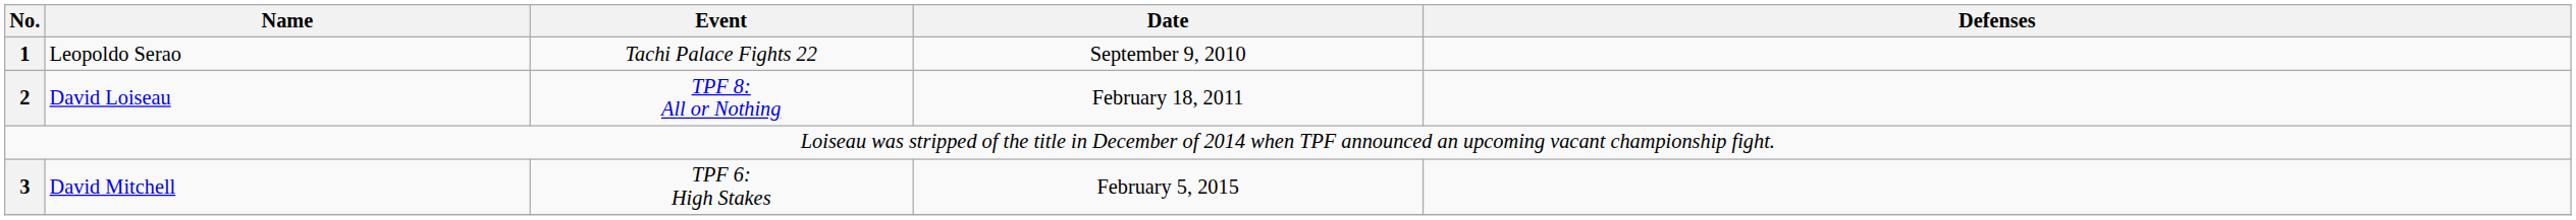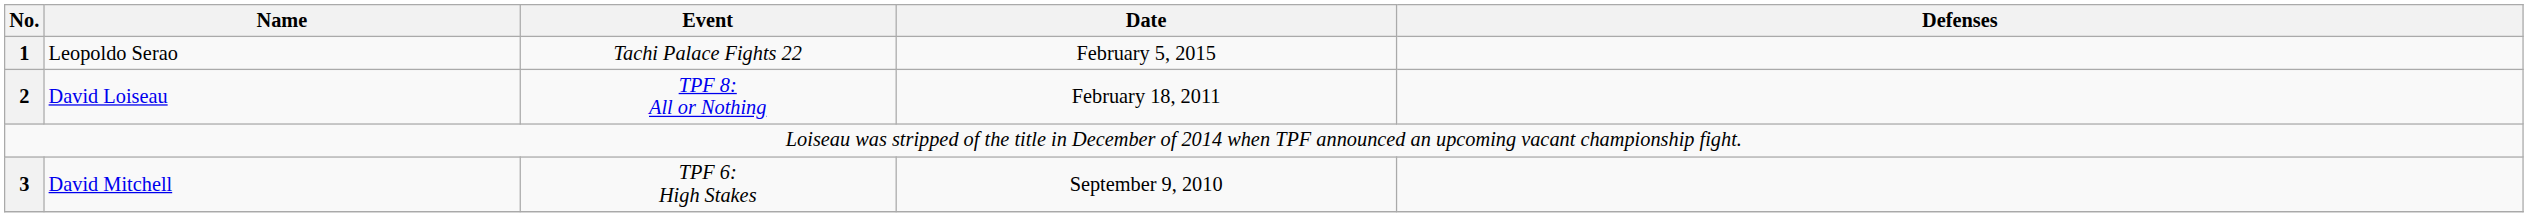Leopoldo Serao | Date: September 9, 2010 -> February 5, 2015
David Mitchell | Date: February 5, 2015 -> September 9, 2010
